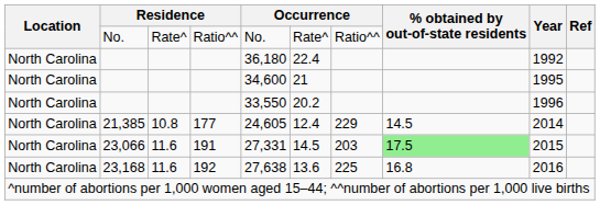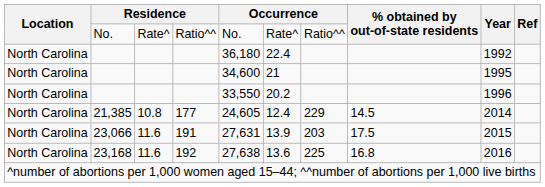23,066 | column 5: 27,331 -> 27,631
23,066 | column 6: 14.5 -> 13.9
23,066 | % obtained by out-of-state residents: lightgreen background -> no background
